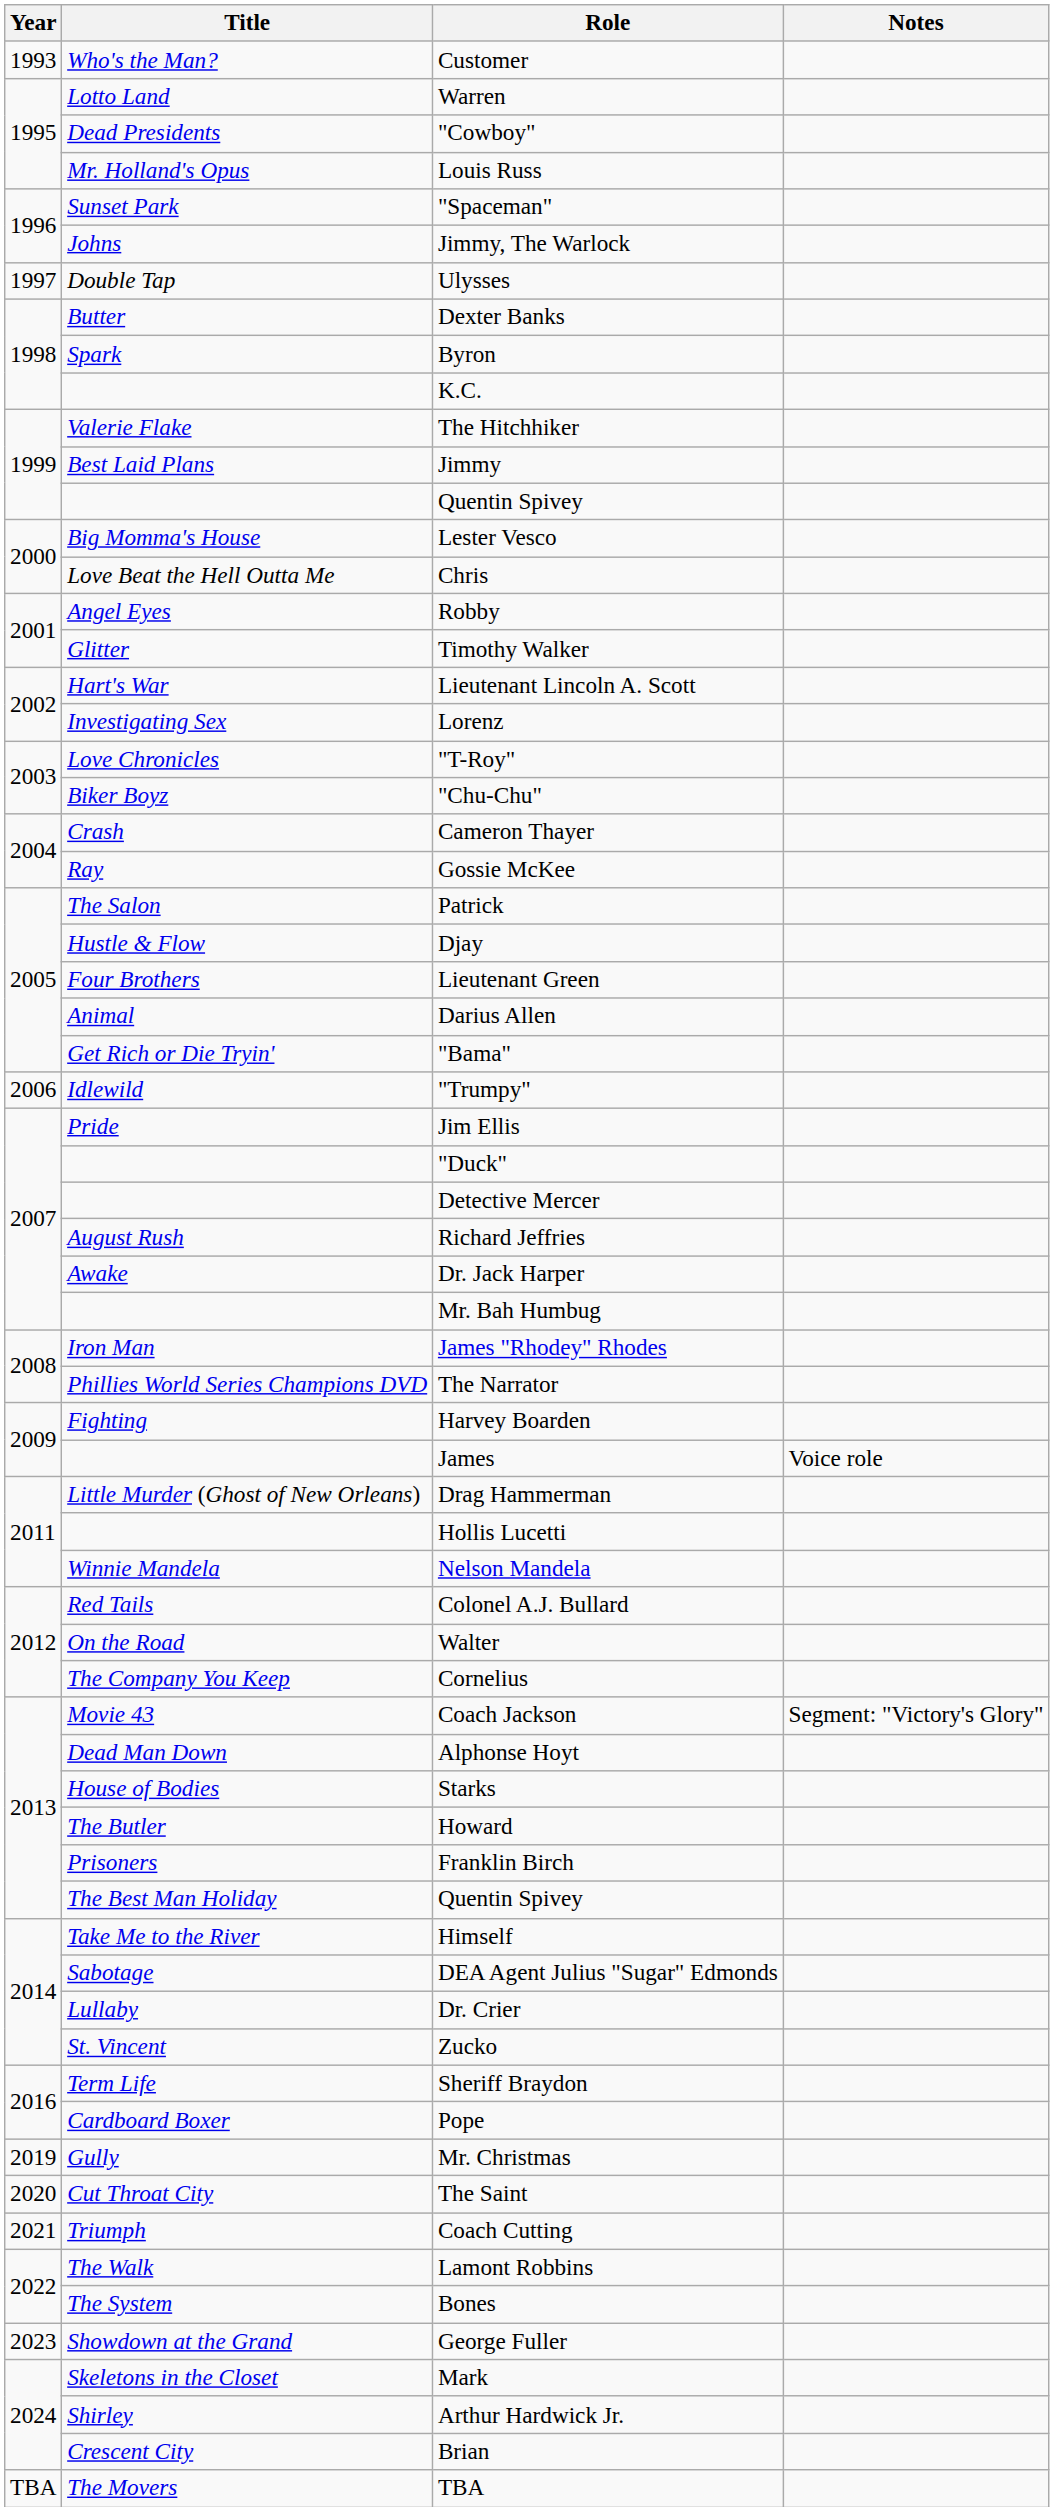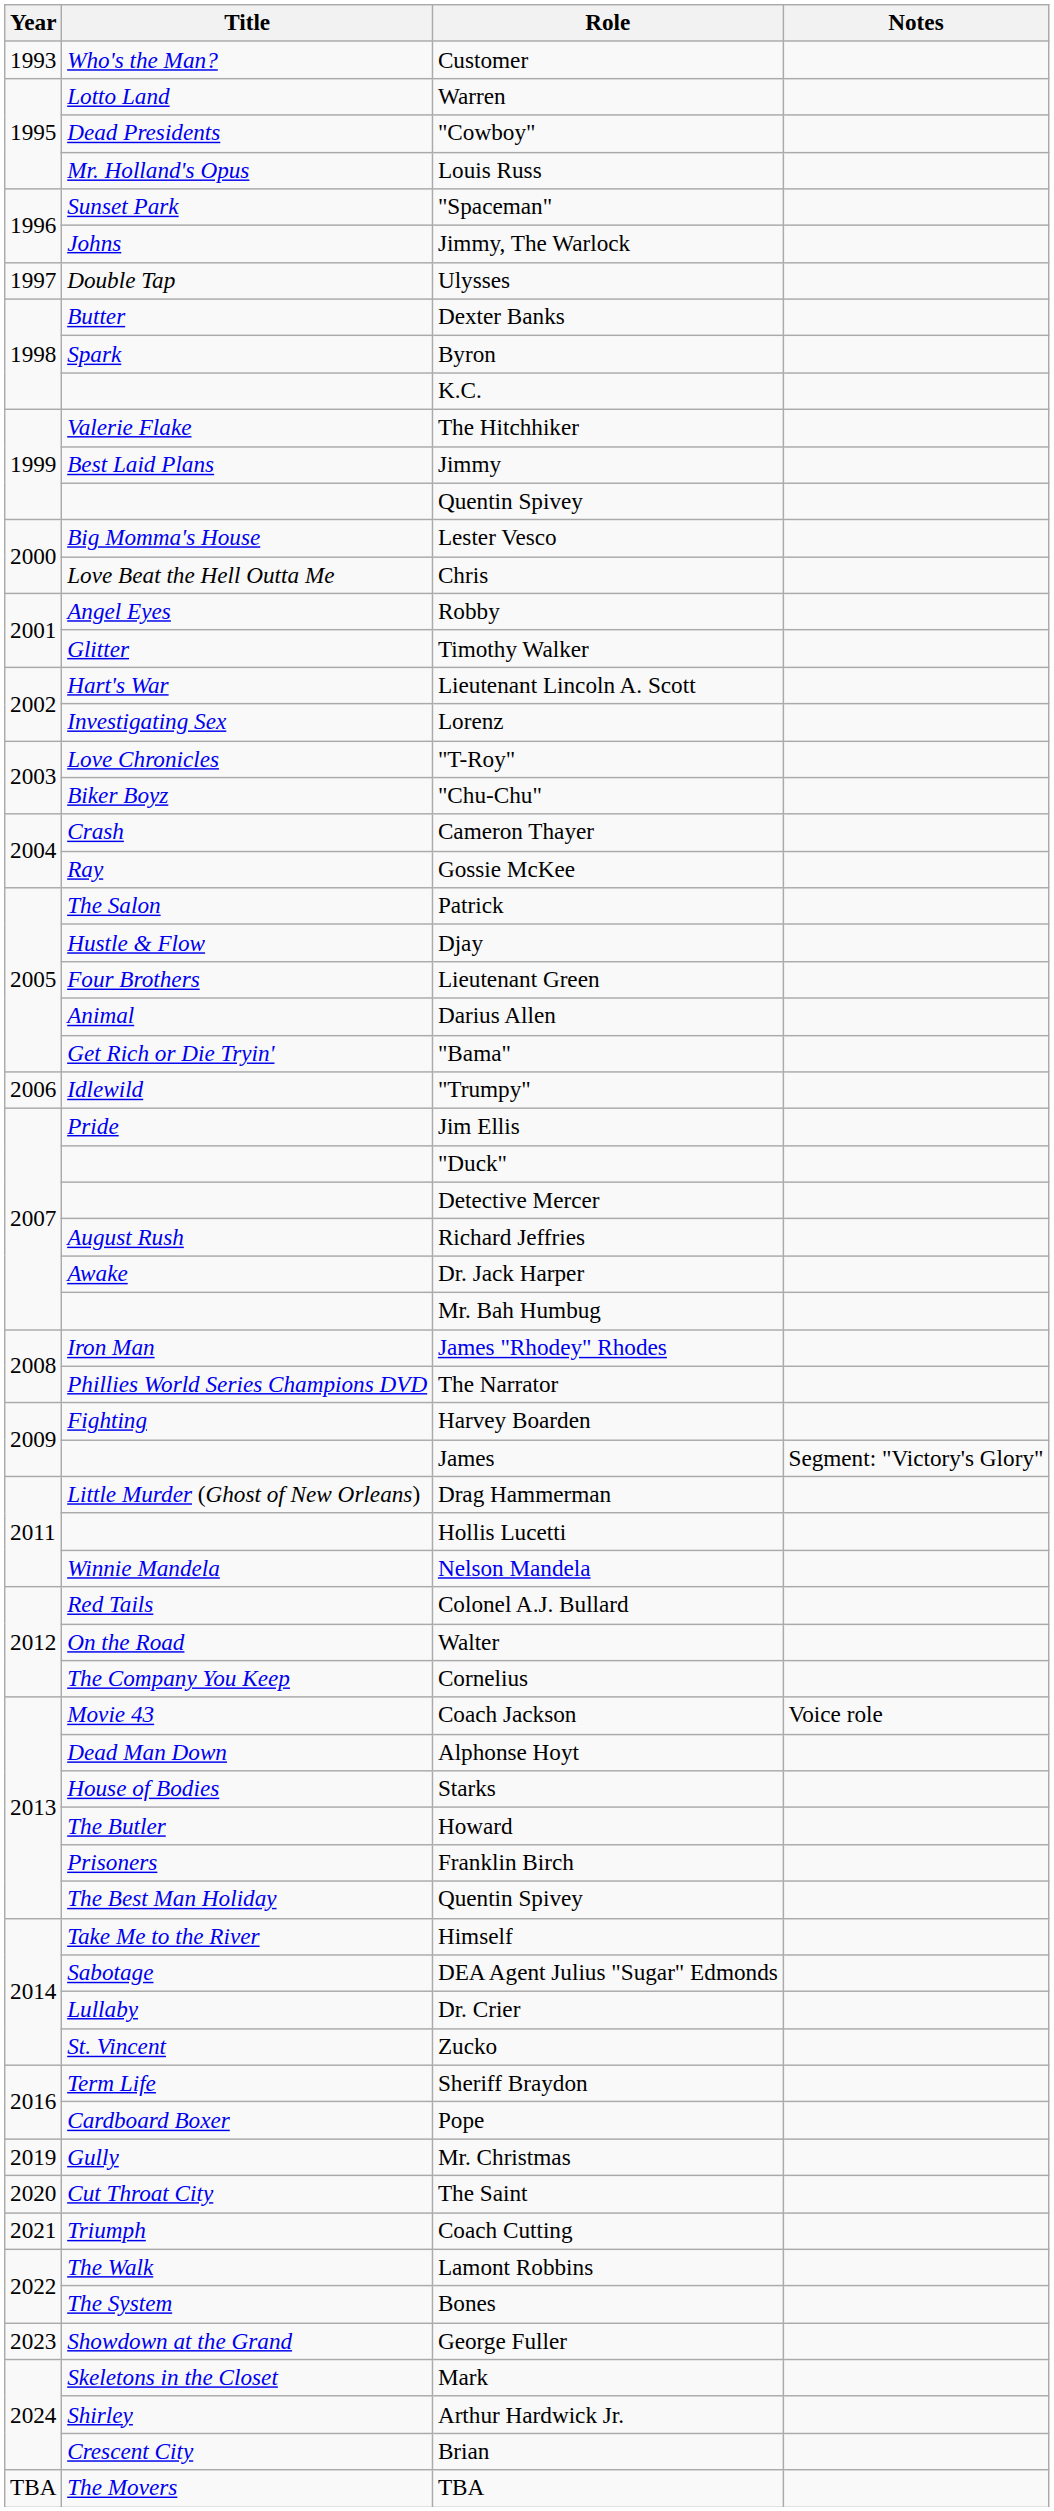James | Notes: Voice role -> Segment: "Victory's Glory"
Coach Jackson | Notes: Segment: "Victory's Glory" -> Voice role
